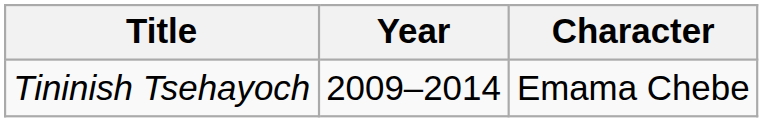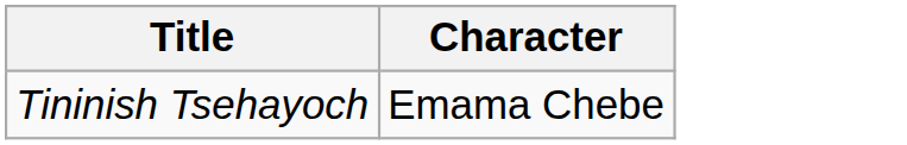- column: Year | 2009–2014
